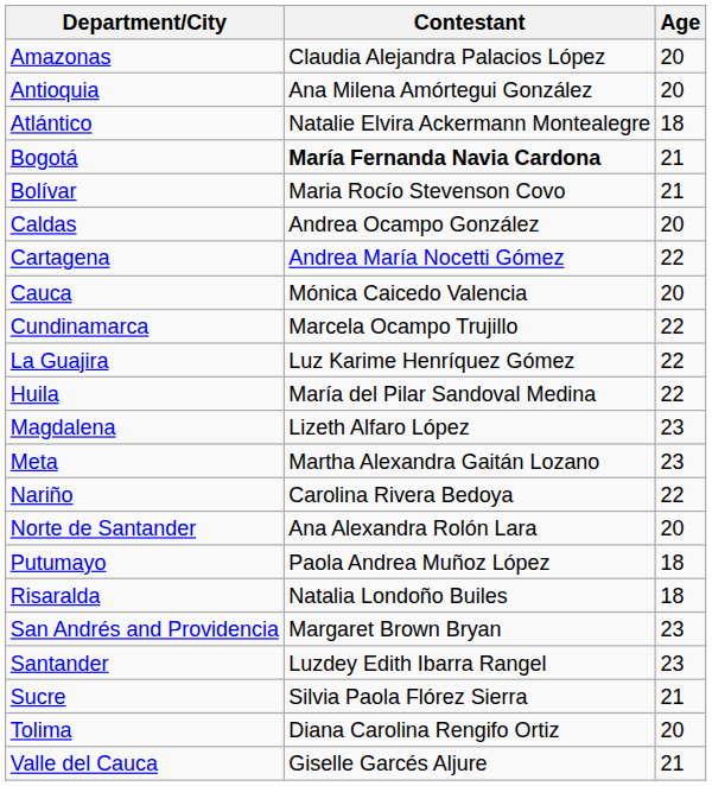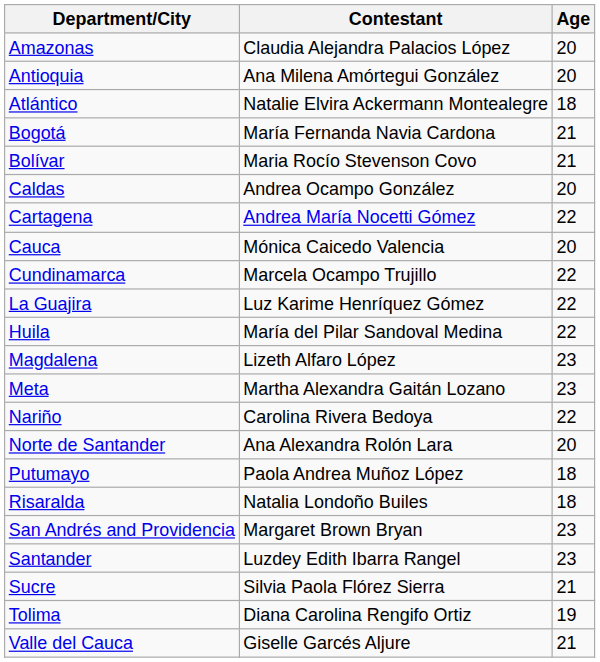Bogotá | Contestant: bold -> normal
Tolima | Age: 20 -> 19
